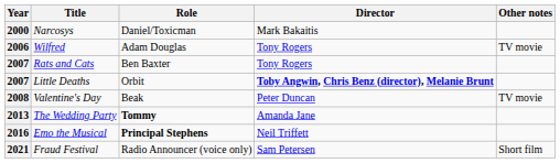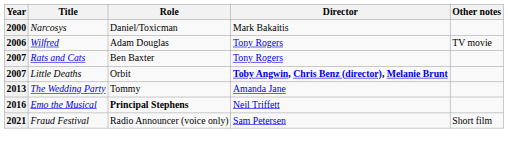- row: 2008 | Valentine's Day | Beak | Peter Duncan | TV movie
The Wedding Party | Role: bold -> normal
